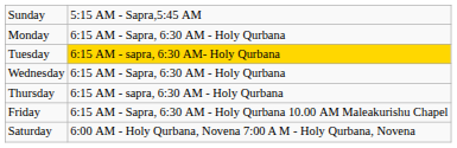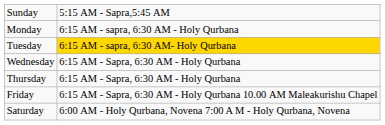Monday | column 2: 6:15 AM - Sapra, 6:30 AM - Holy Qurbana -> 6:15 AM - sapra, 6:30 AM - Holy Qurbana
Thursday | column 2: 6:15 AM - sapra, 6:30 AM - Holy Qurbana -> 6:15 AM - Sapra, 6:30 AM - Holy Qurbana
